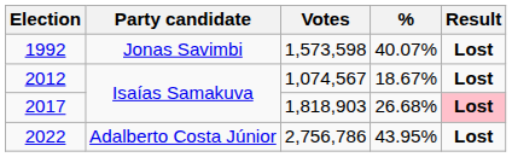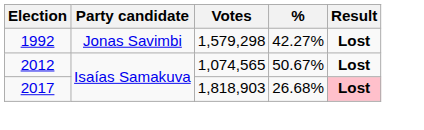1992 | Votes: 1,573,598 -> 1,579,298
1992 | %: 40.07% -> 42.27%
2012 | Votes: 1,074,567 -> 1,074,565
2012 | %: 18.67% -> 50.67%
- row: 2022 | Adalberto Costa Júnior | 2,756,786 | 43.95% | Lost
